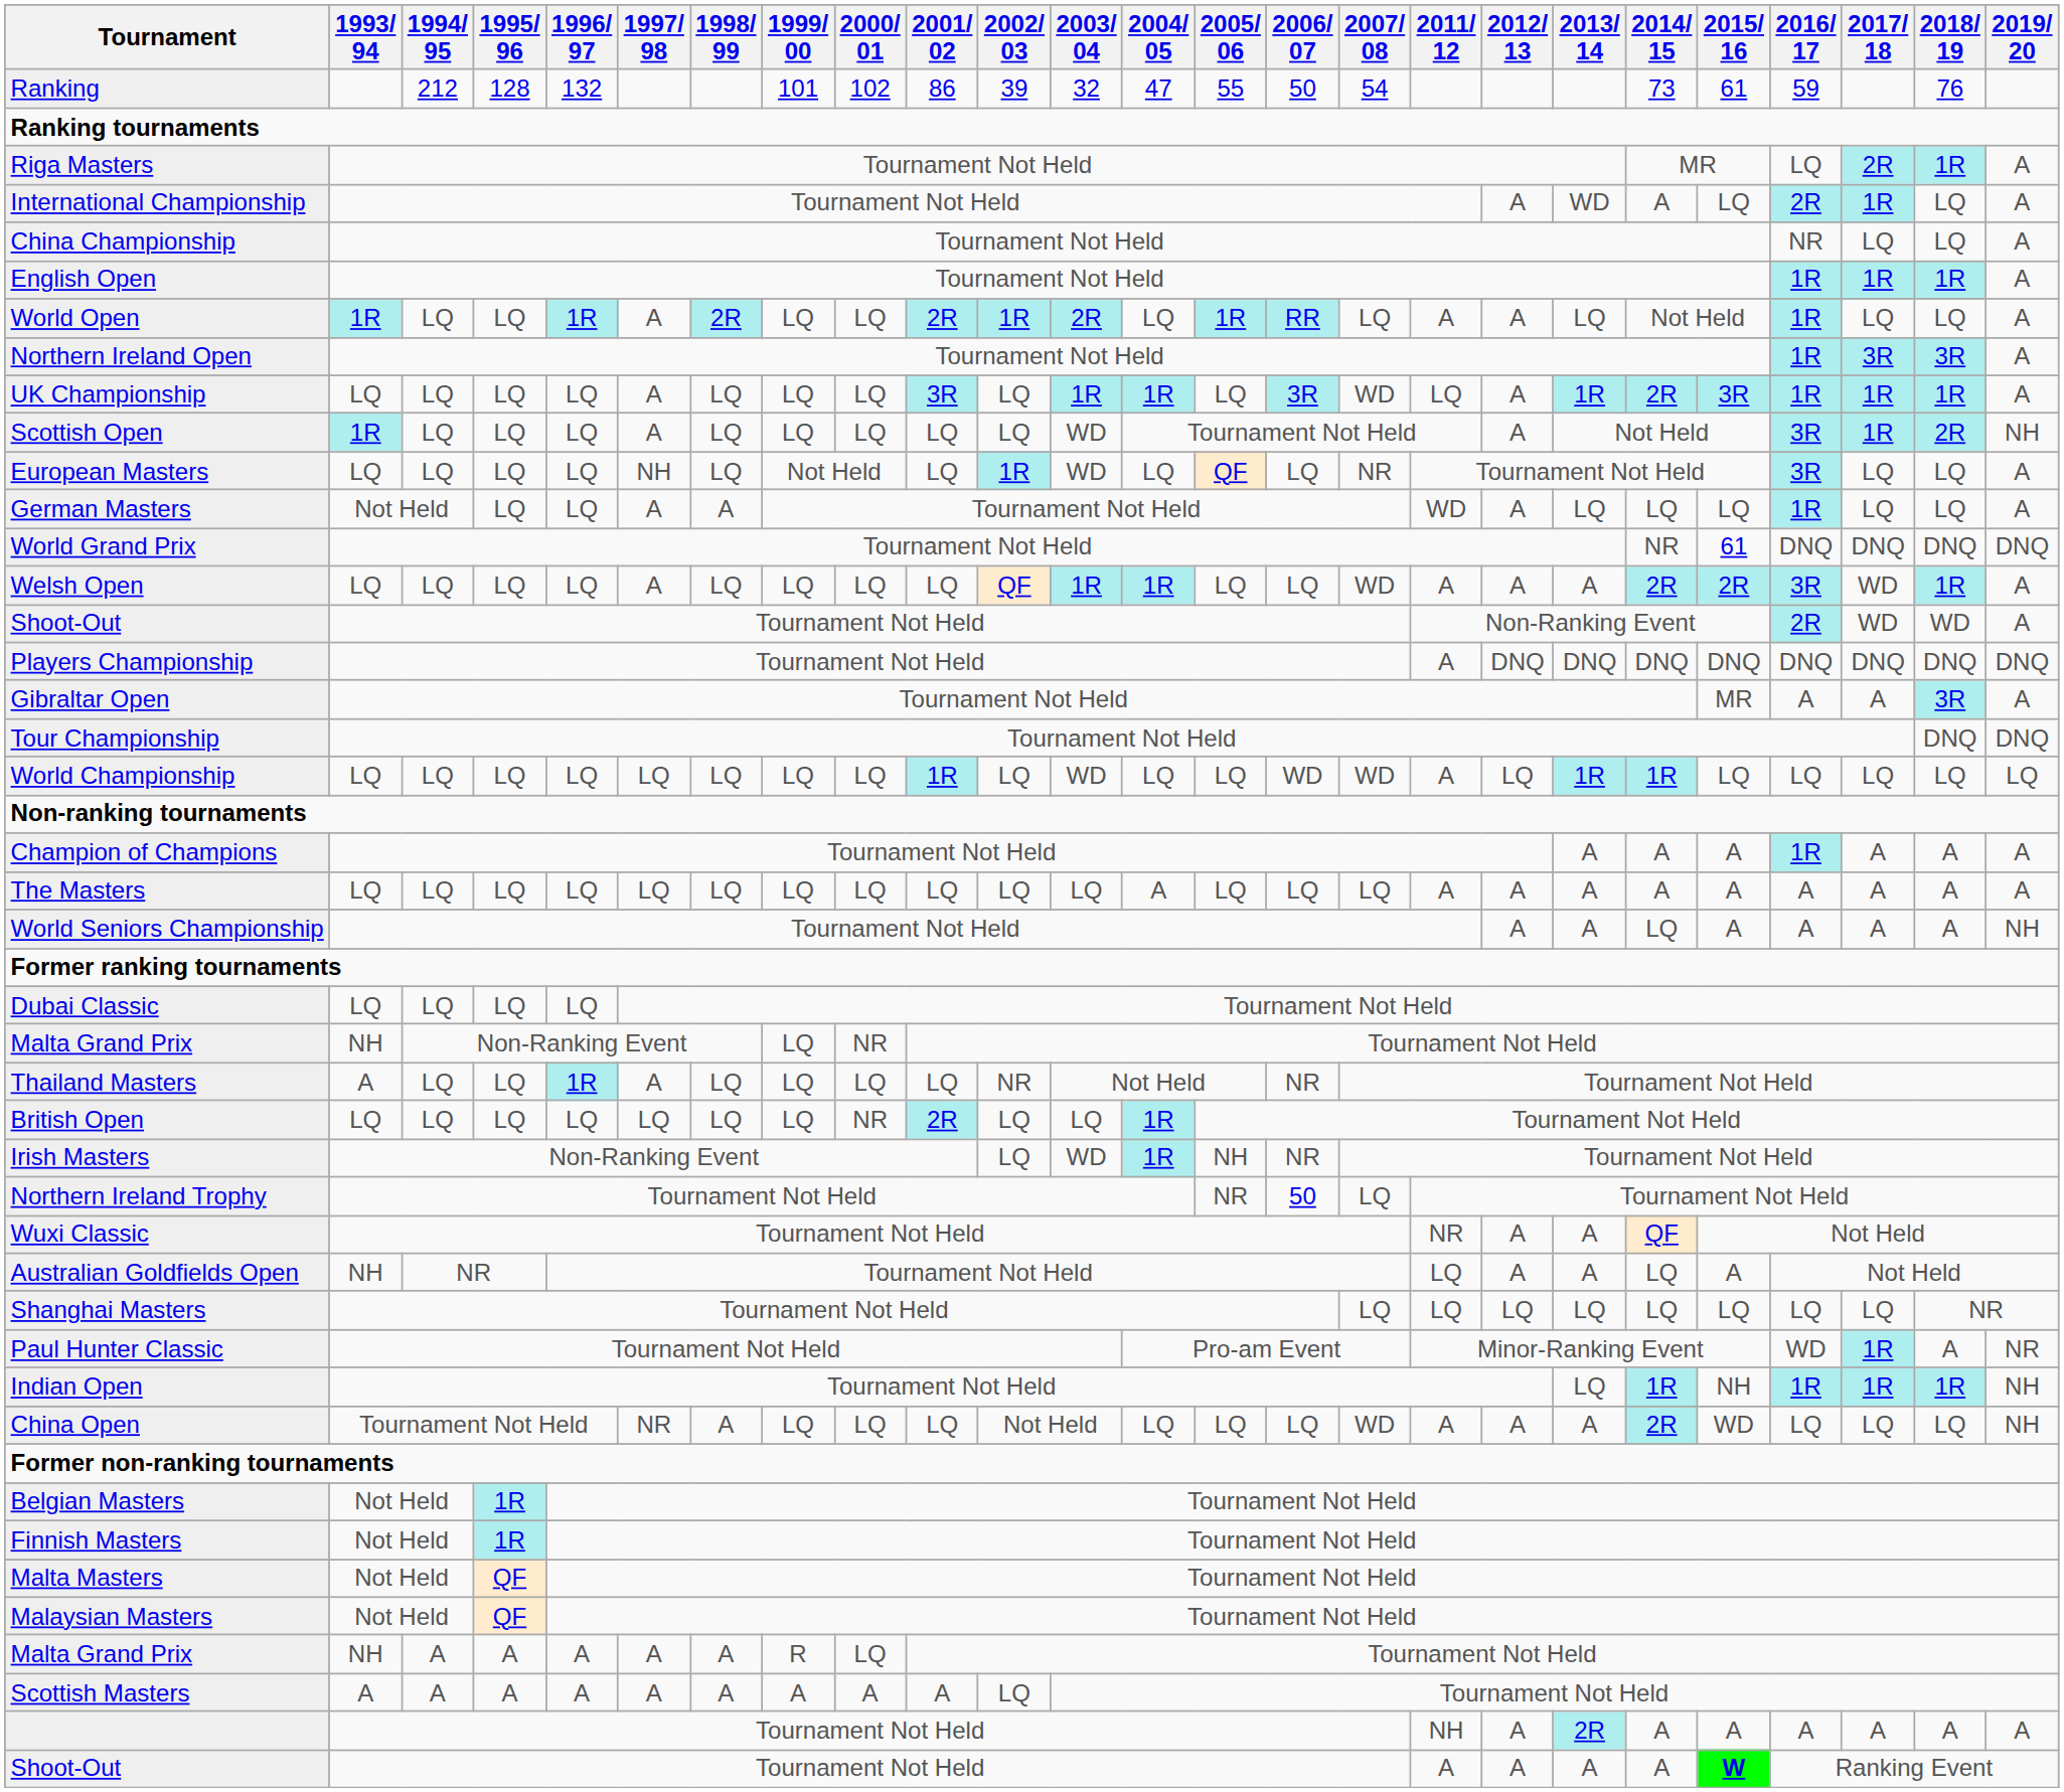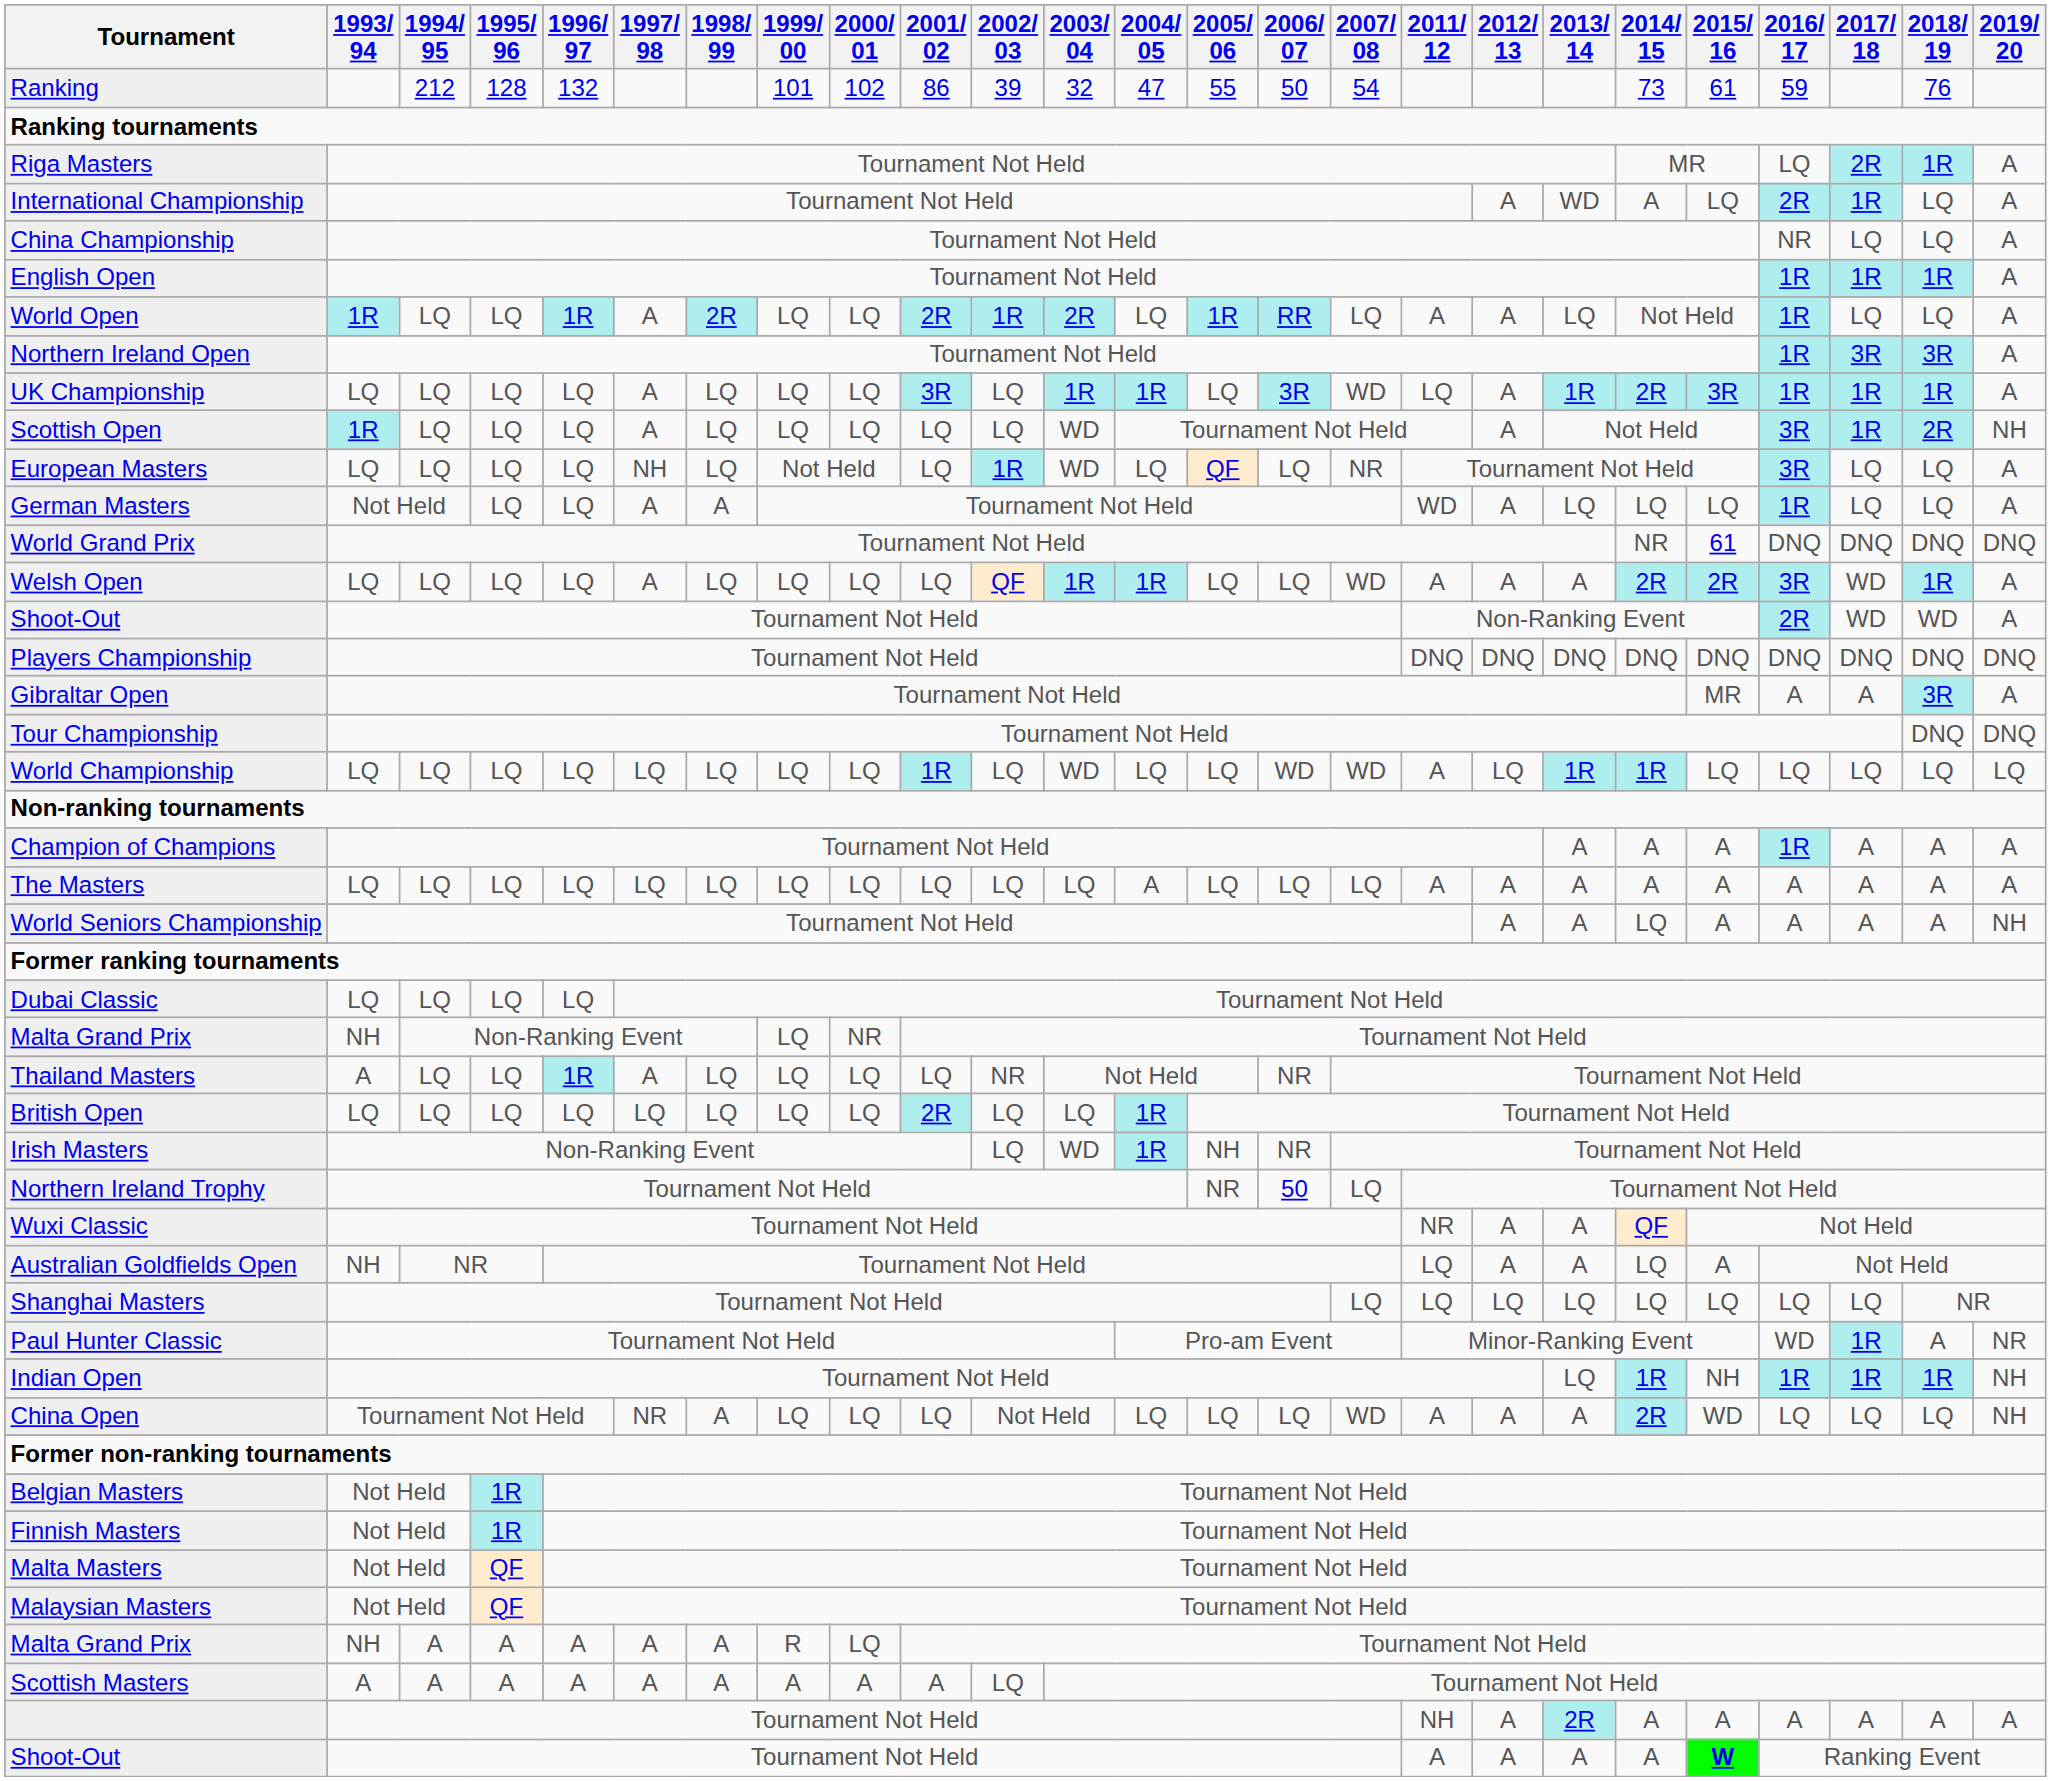Players Championship | 2011/ 12: A -> DNQ
British Open | 2000/ 01: NR -> LQ
